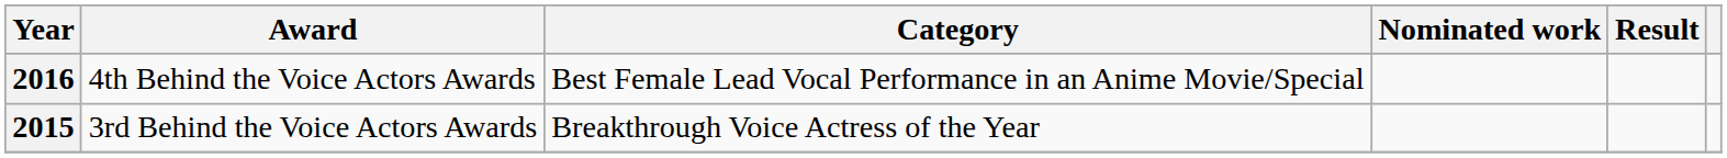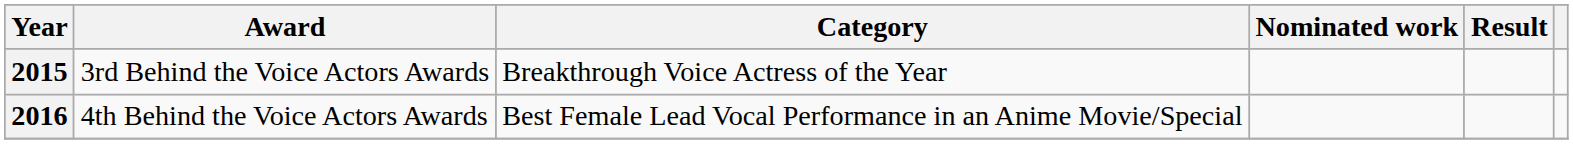rows swapped: 2015 <-> 2016
